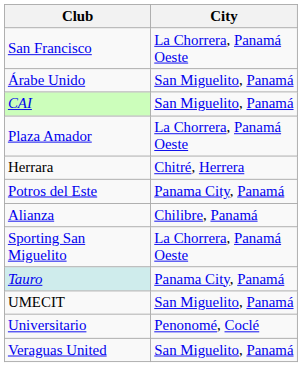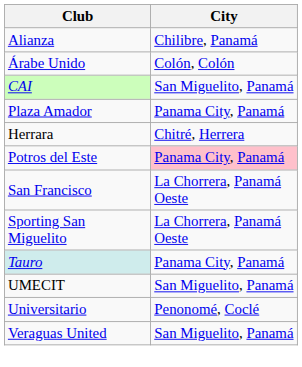rows swapped: Alianza <-> San Francisco
Árabe Unido | City: San Miguelito, Panamá -> Colón, Colón
Plaza Amador | City: La Chorrera, Panamá Oeste -> Panama City, Panamá
Potros del Este | City: no background -> pink background
